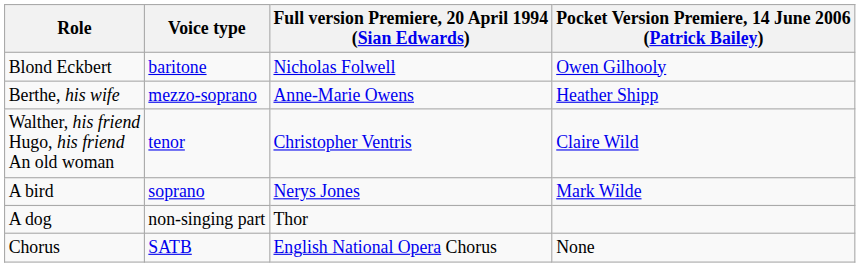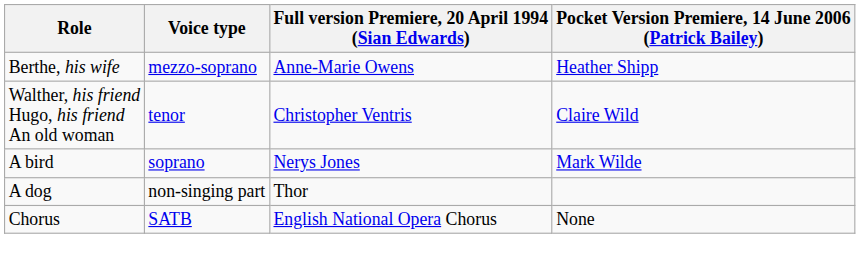- row: Blond Eckbert | baritone | Nicholas Folwell | Owen Gilhooly
